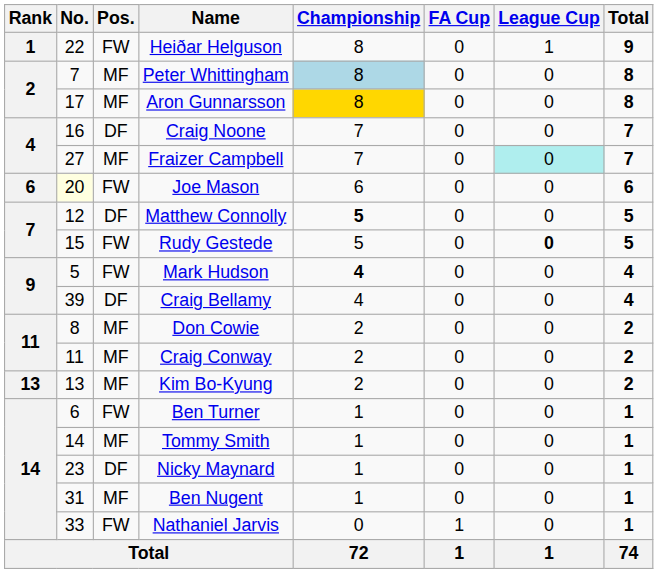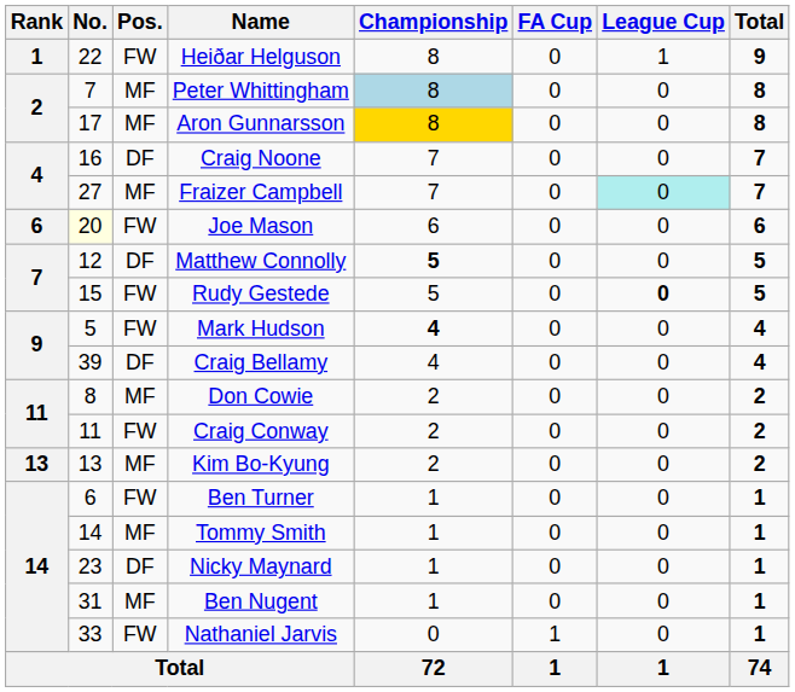Craig Conway | Pos.: MF -> FW
